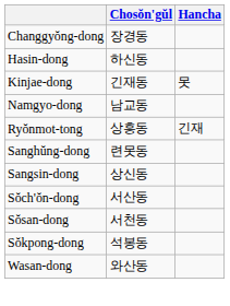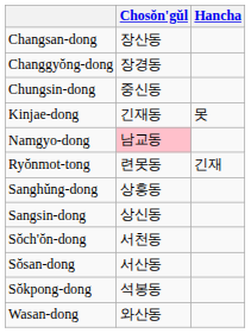+ row: Changsan-dong | 장산동
+ row: Chungsin-dong | 중신동
- row: Hasin-dong | 하신동
Namgyo-dong | Chosŏn'gŭl: no background -> pink background
Ryŏnmot-tong | Chosŏn'gŭl: 상흥동 -> 련못동
Sanghŭng-dong | Chosŏn'gŭl: 련못동 -> 상흥동
Sŏch'ŏn-dong | Chosŏn'gŭl: 서산동 -> 서천동
Sŏsan-dong | Chosŏn'gŭl: 서천동 -> 서산동
